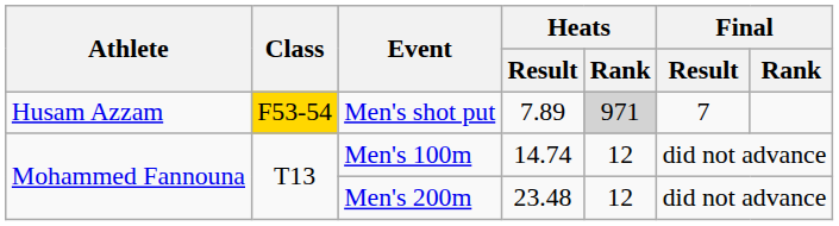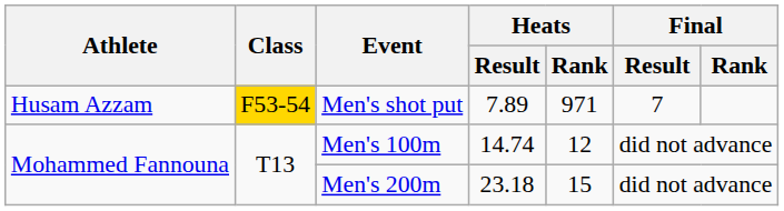Men's shot put | Heats / Rank: lightgrey background -> no background
Men's 200m | Heats / Result: 23.48 -> 23.18
Men's 200m | Heats / Rank: 12 -> 15
